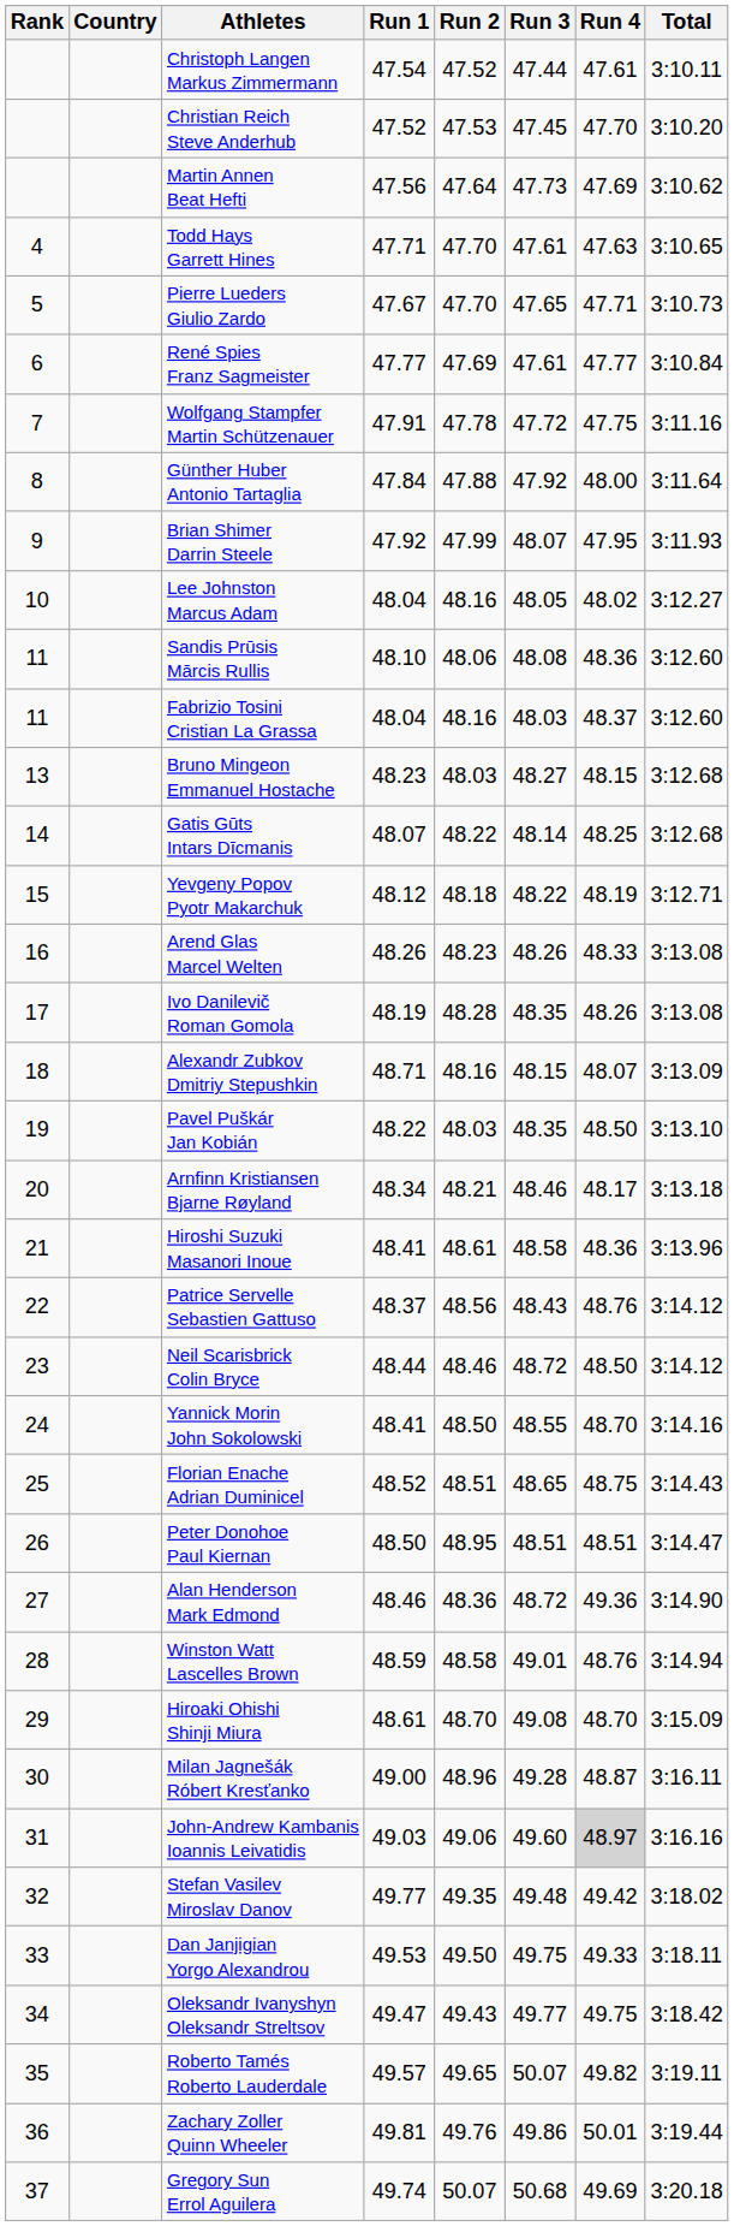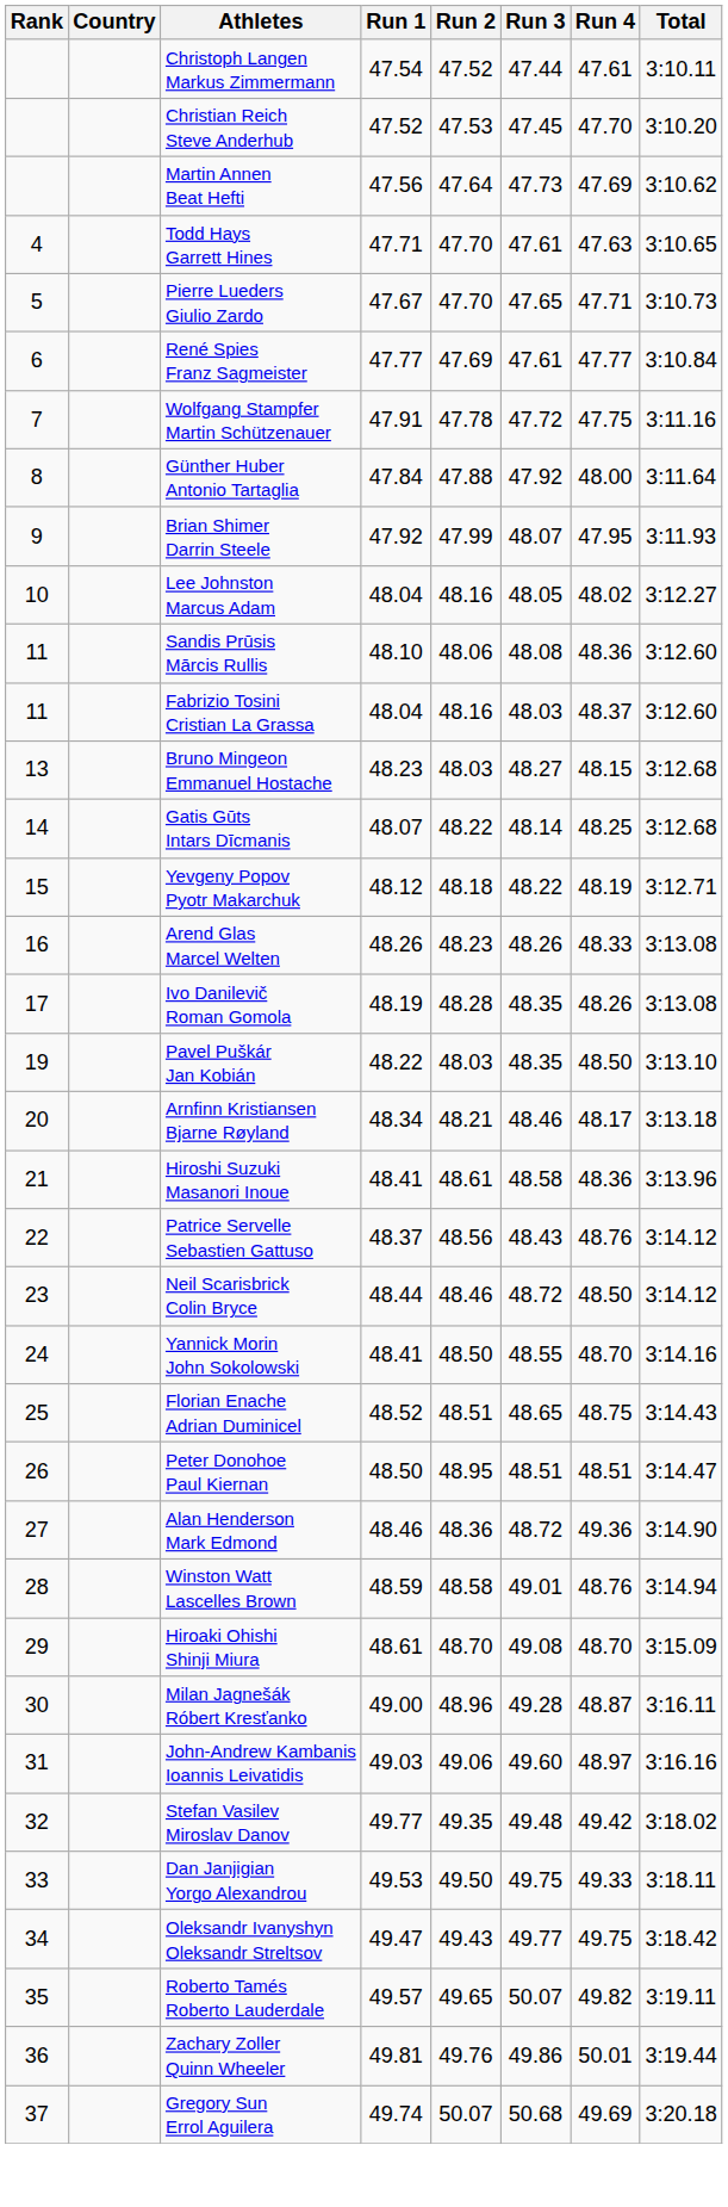- row: 18 | Alexandr Zubkov Dmitriy Stepushkin | 48.71 | 48.16 | 48.15 | 48.07 | 3:13.09
John-Andrew Kambanis Ioannis Leivatidis | Run 4: lightgrey background -> no background
